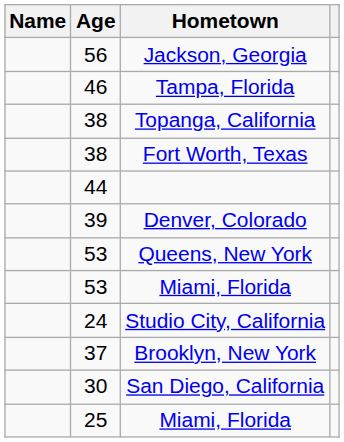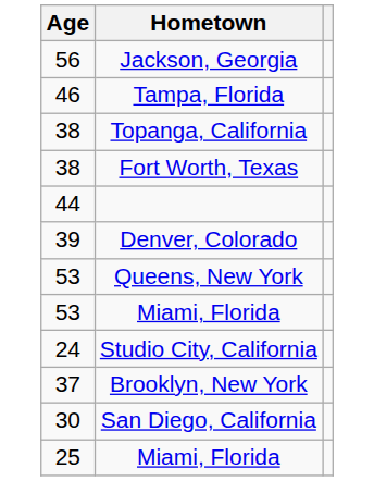- column: Name
